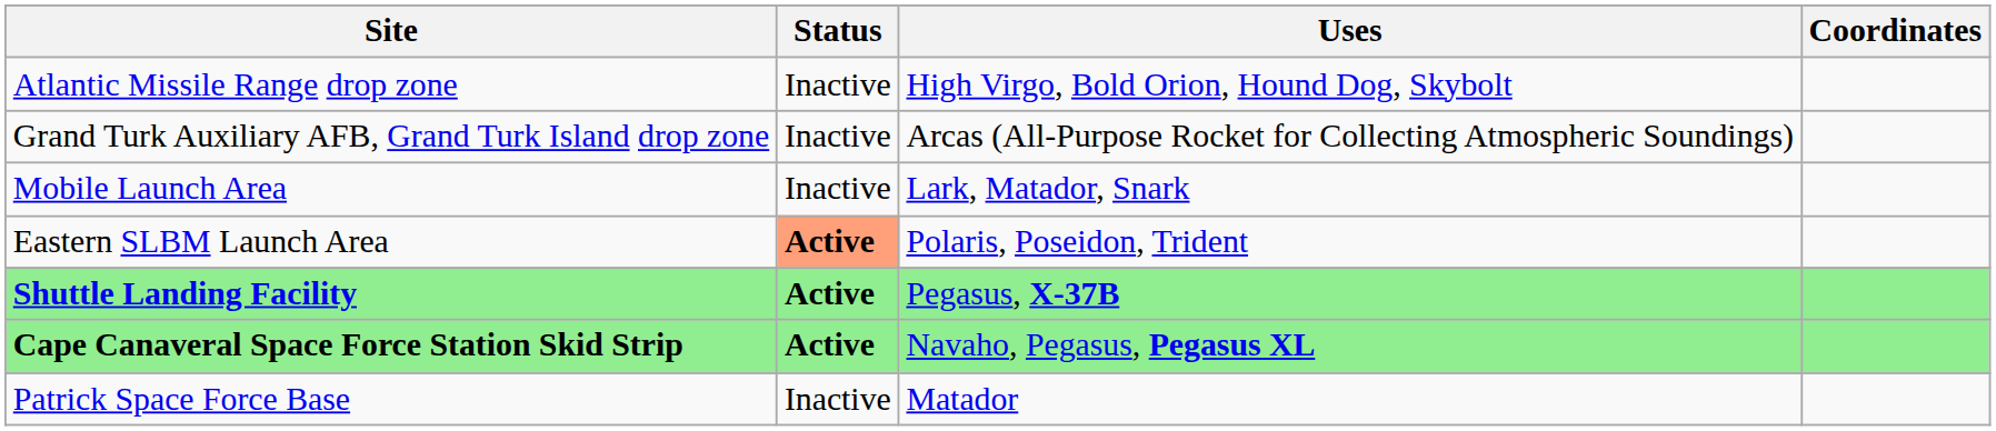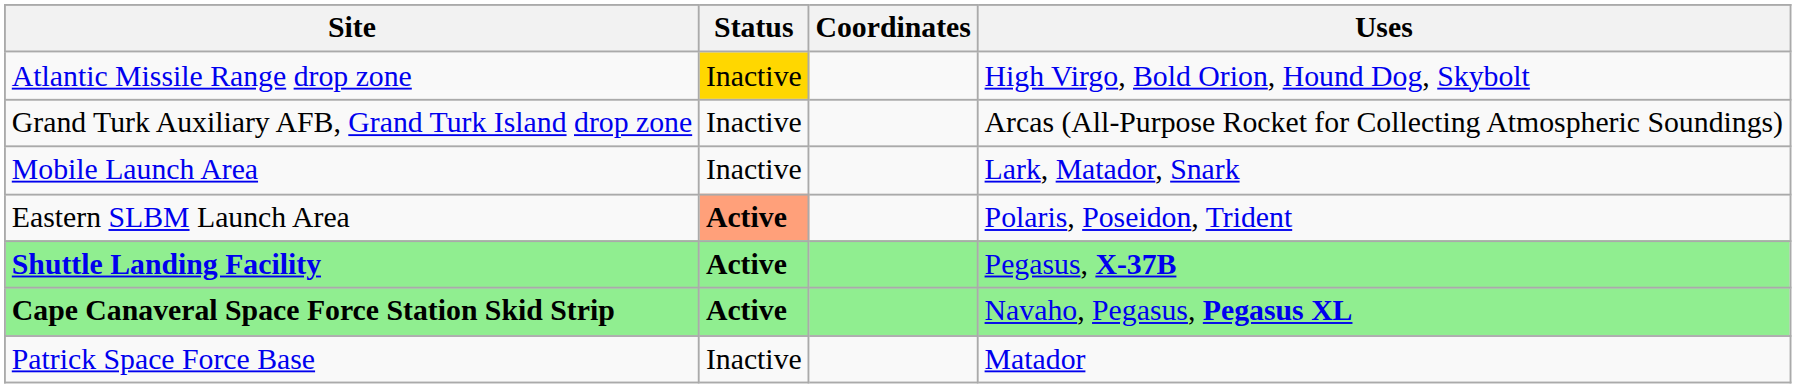columns swapped: Uses <-> Coordinates
Atlantic Missile Range drop zone | Status: no background -> gold background
